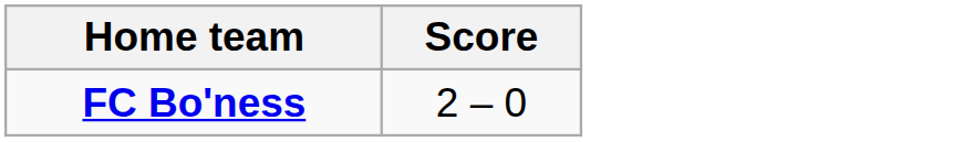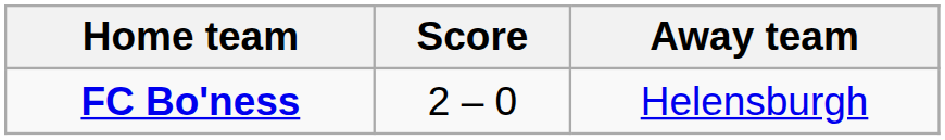+ column: Away team | Helensburgh
